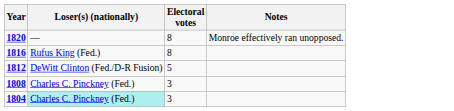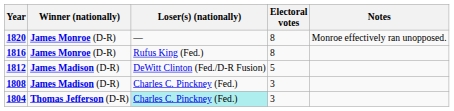+ column: Winner (nationally) | James Monroe (D-R) | James Monroe (D-R) | James Madison (D-R) | James Madison (D-R) | Thomas Jefferson (D-R)
